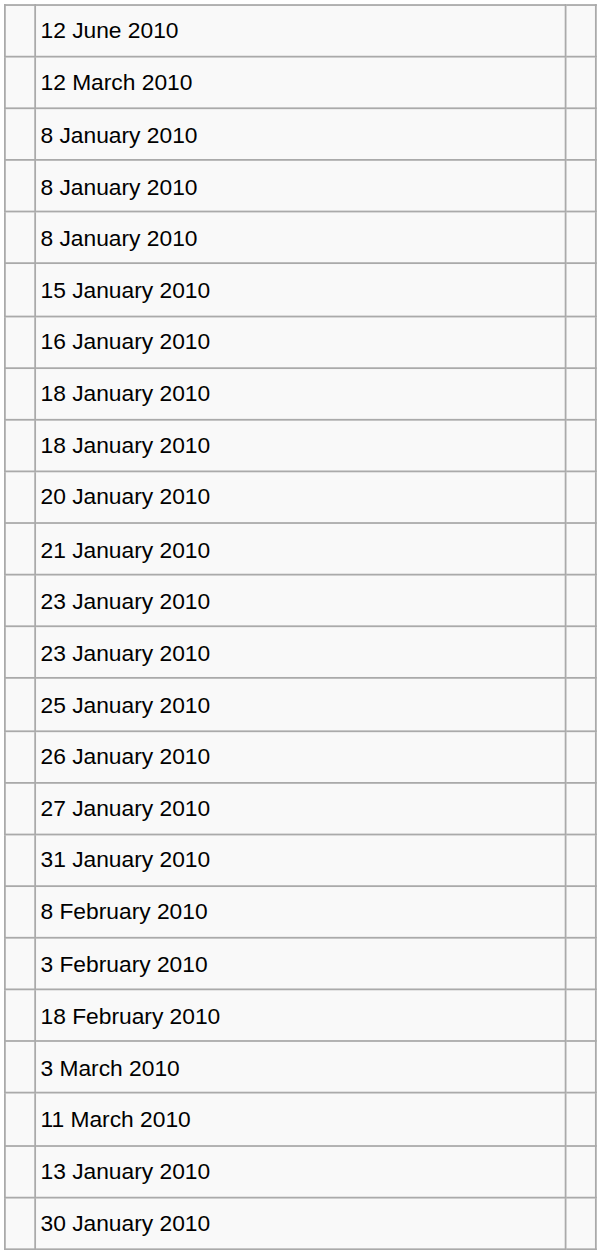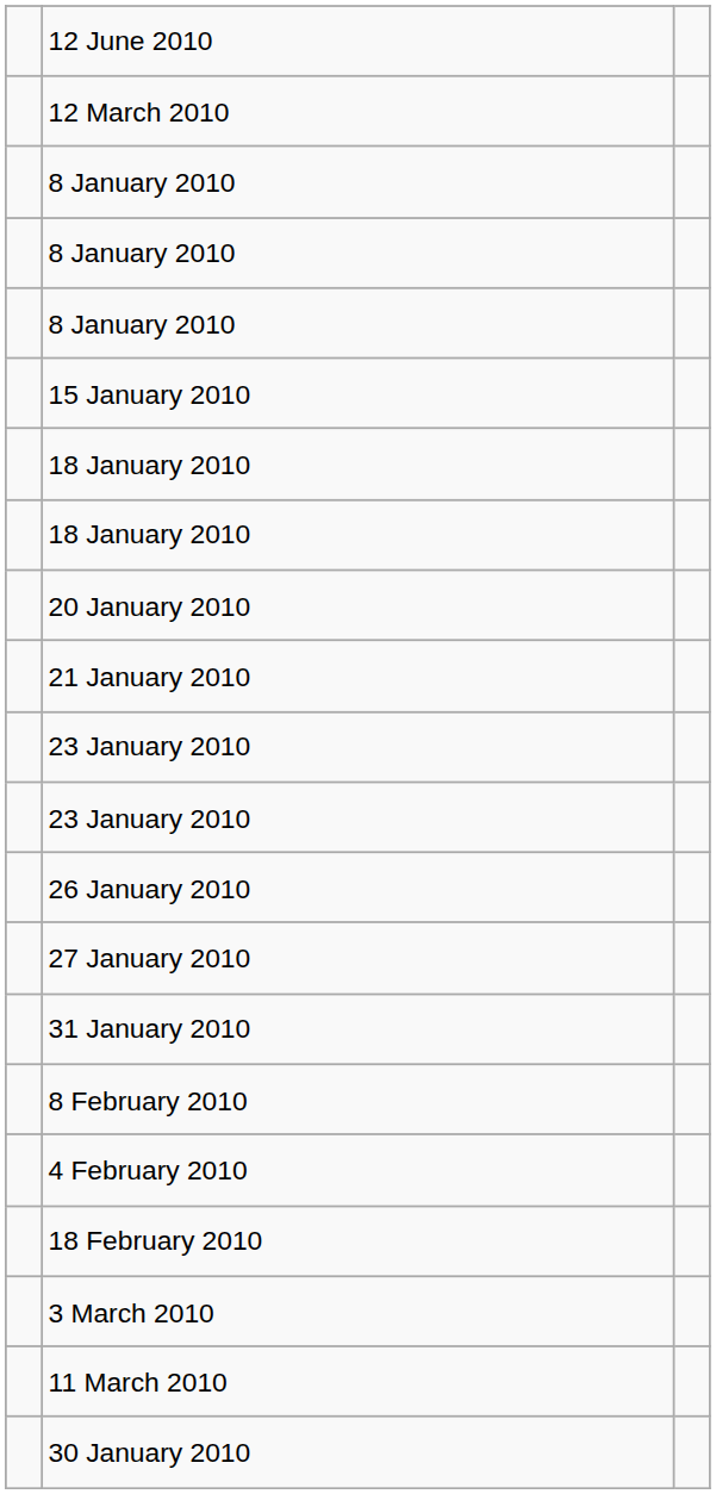- row: 16 January 2010
- row: 25 January 2010
+ row: 4 February 2010
- row: 3 February 2010
- row: 13 January 2010
